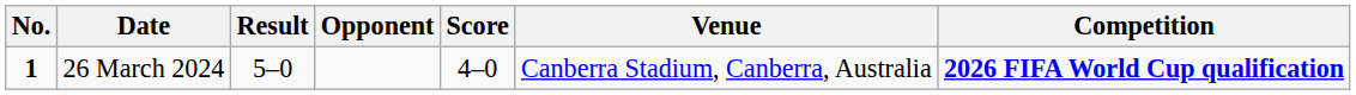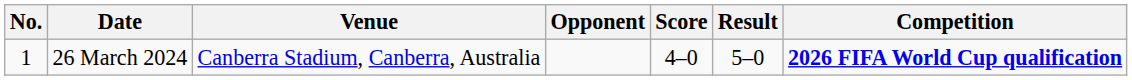columns swapped: Venue <-> Result
26 March 2024 | No.: bold -> normal
